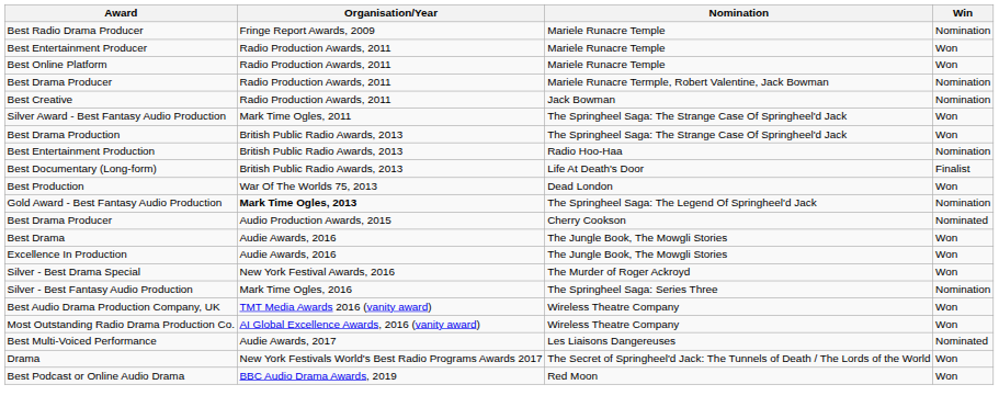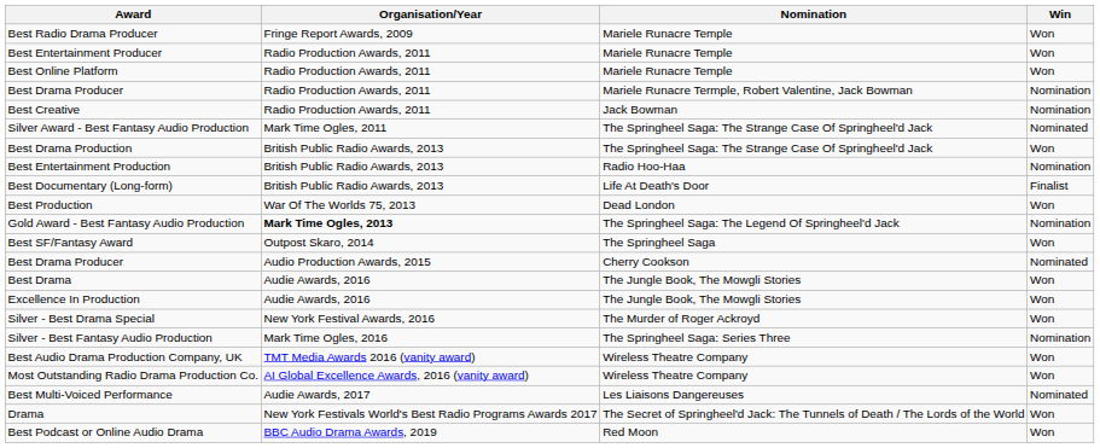Best Radio Drama Producer | Win: Nomination -> Won
Silver Award - Best Fantasy Audio Production | Win: Won -> Nominated
+ row: Best SF/Fantasy Award | Outpost Skaro, 2014 | The Springheel Saga | Won
